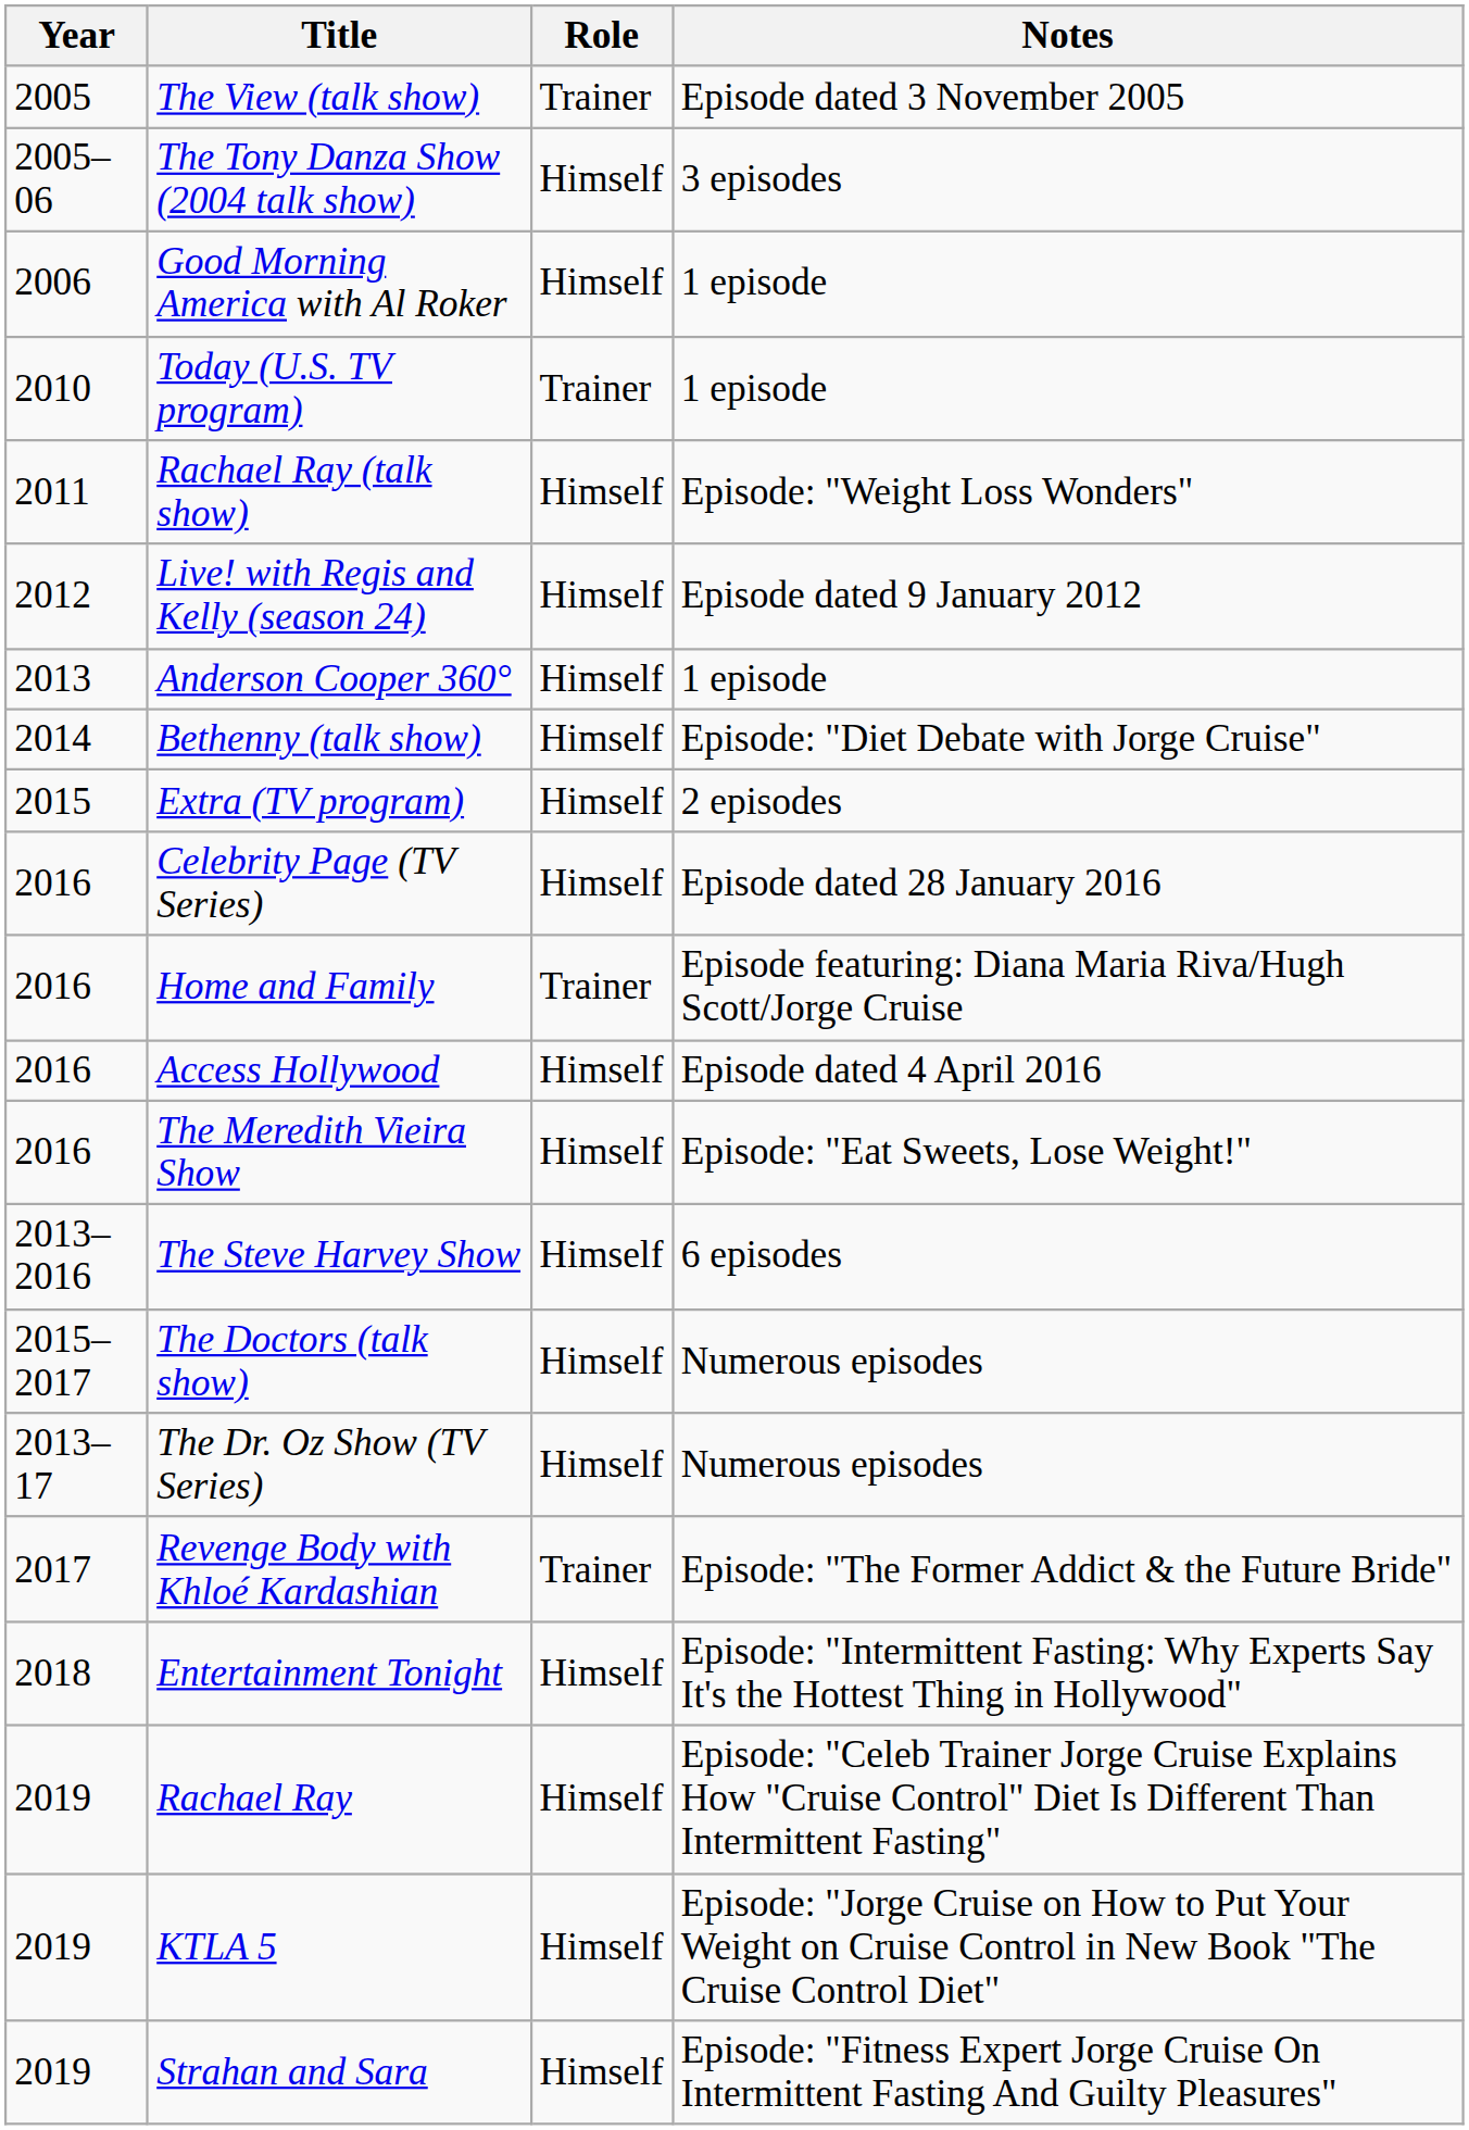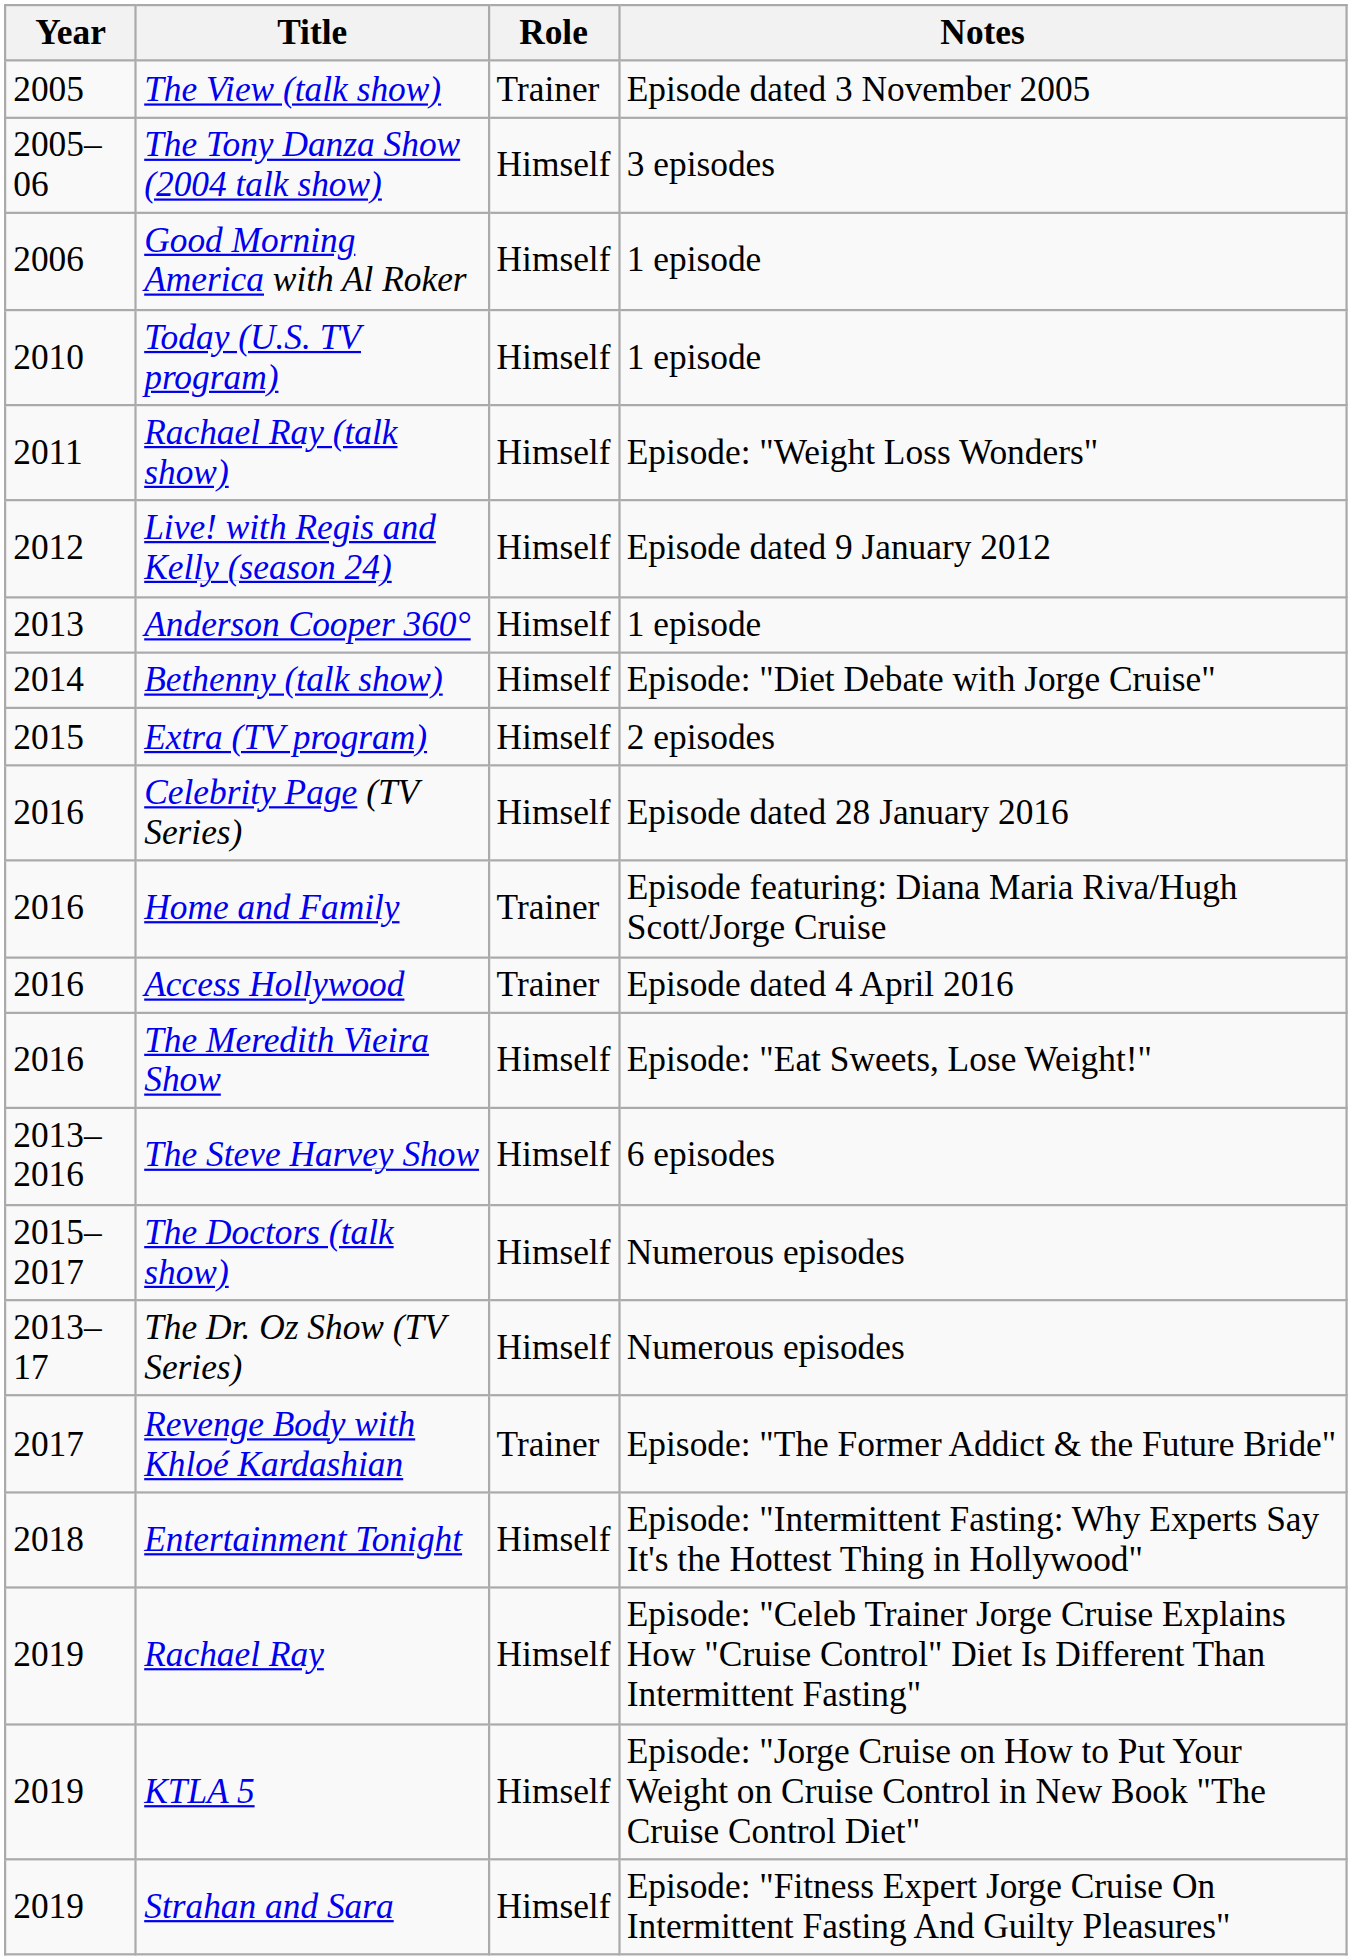Today (U.S. TV program) | Role: Trainer -> Himself
Access Hollywood | Role: Himself -> Trainer
